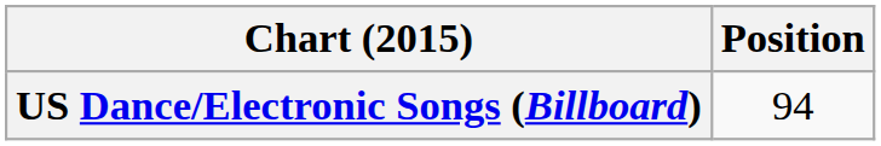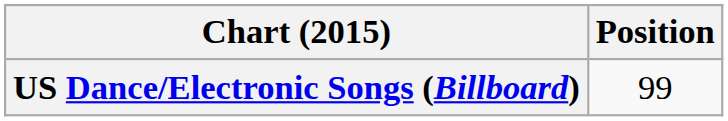US Dance/Electronic Songs (Billboard) | Position: 94 -> 99
